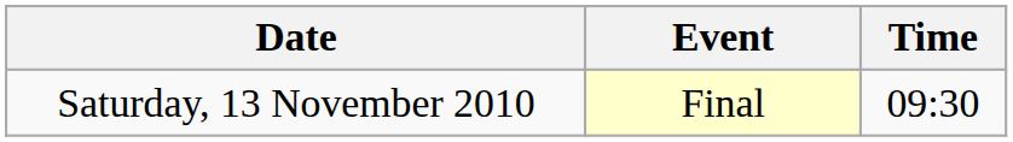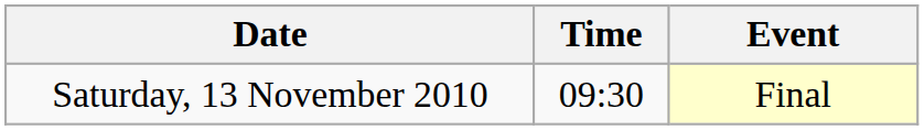columns swapped: Time <-> Event
